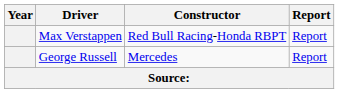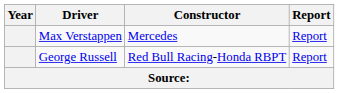Max Verstappen | Constructor: Red Bull Racing-Honda RBPT -> Mercedes
George Russell | Constructor: Mercedes -> Red Bull Racing-Honda RBPT
